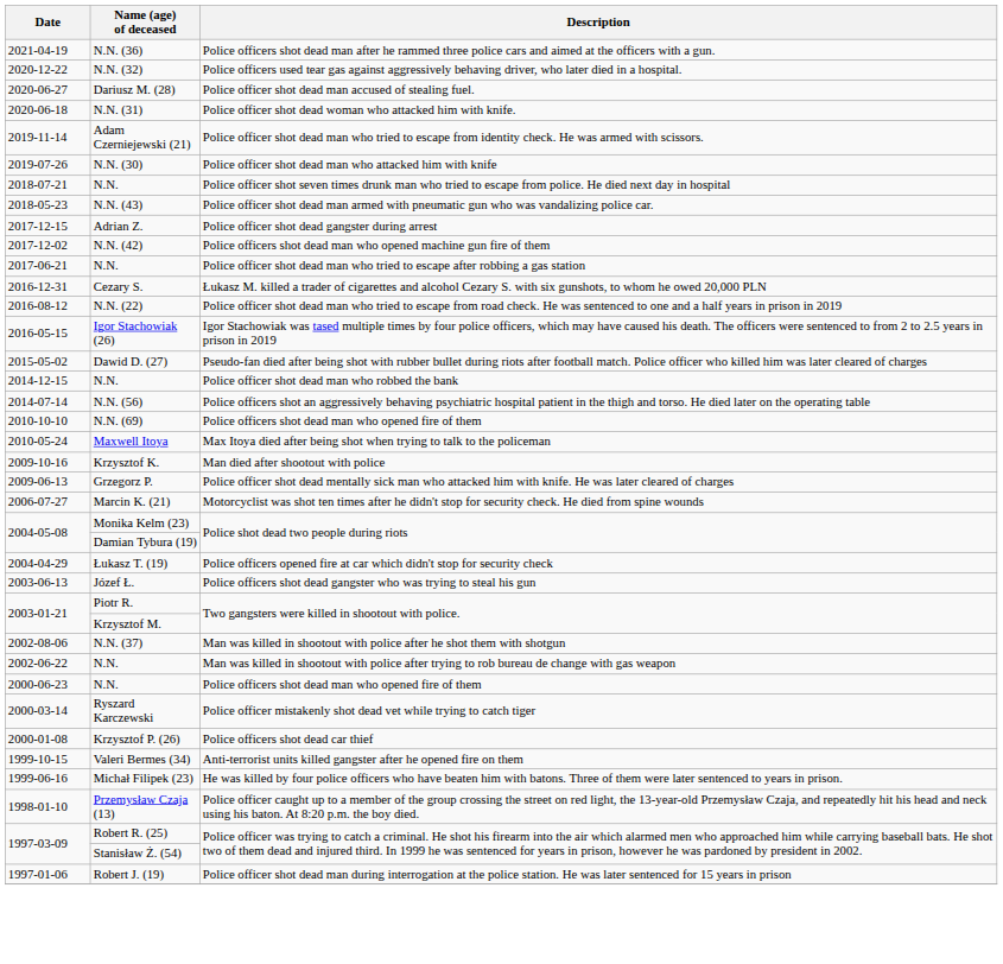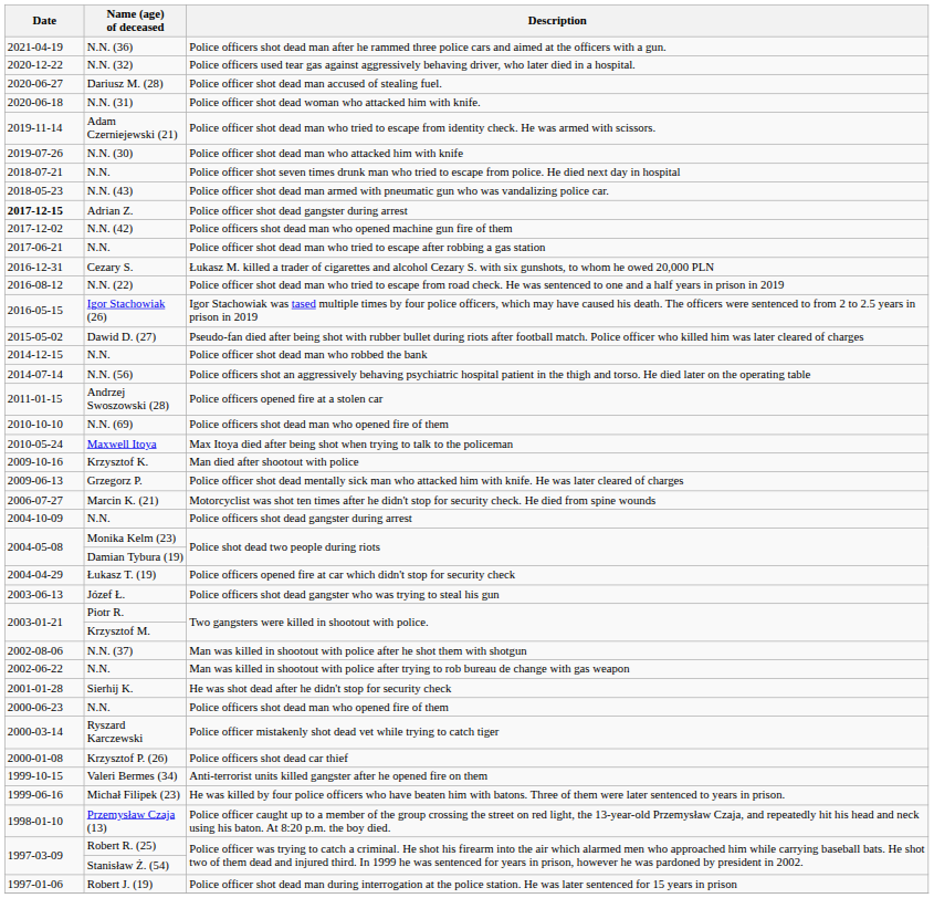Police officer shot dead gangster during arrest | Date: normal -> bold
+ row: 2011-01-15 | Andrzej Swoszowski (28) | Police officers opened fire at a stolen car
+ row: 2004-10-09 | N.N. | Police officers shot dead gangster during arrest
+ row: 2001-01-28 | Sierhij K. | He was shot dead after he didn't stop for security check
